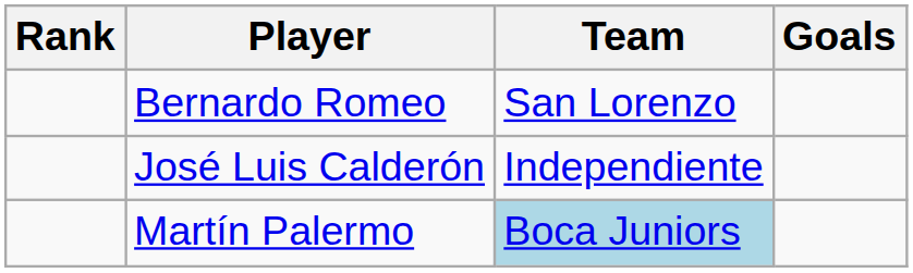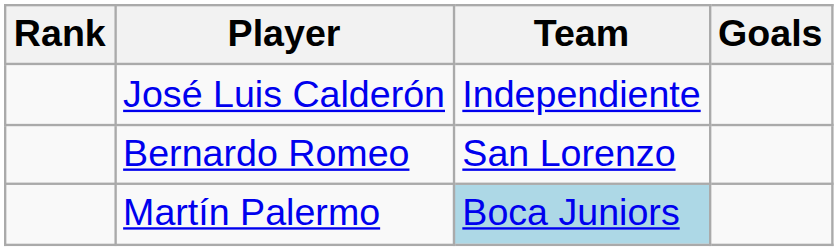rows swapped: José Luis Calderón <-> Bernardo Romeo
